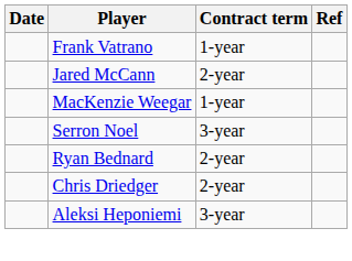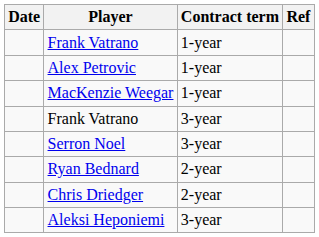- row: Jared McCann | 2-year
+ row: Alex Petrovic | 1-year
+ row: Frank Vatrano | 3-year
